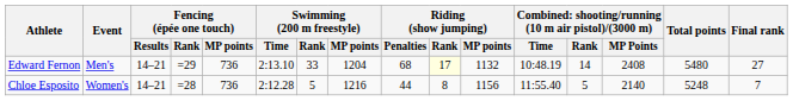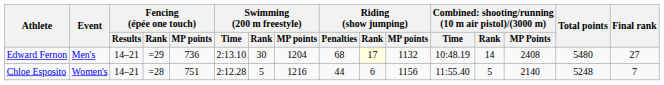Edward Fernon | Swimming (200 m freestyle) / Rank: 33 -> 30
Chloe Esposito | Fencing (épée one touch) / MP points: 736 -> 751
Chloe Esposito | Riding (show jumping) / Rank: 8 -> 6
